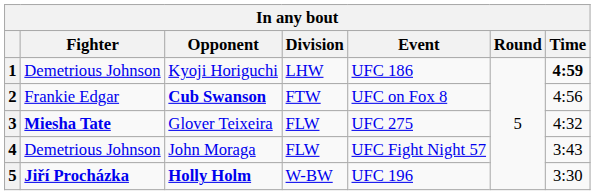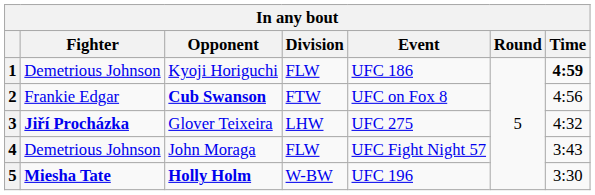Kyoji Horiguchi | Division: LHW -> FLW
Glover Teixeira | Fighter: Miesha Tate -> Jiří Procházka
Glover Teixeira | Division: FLW -> LHW
Holly Holm | Fighter: Jiří Procházka -> Miesha Tate
